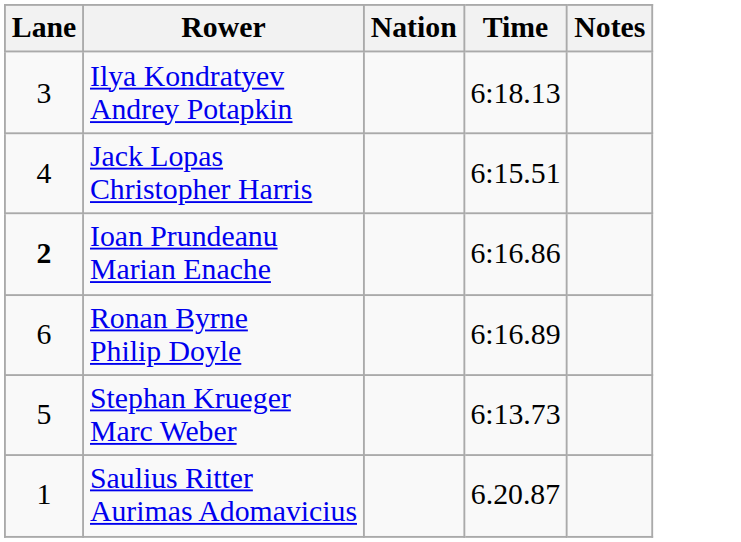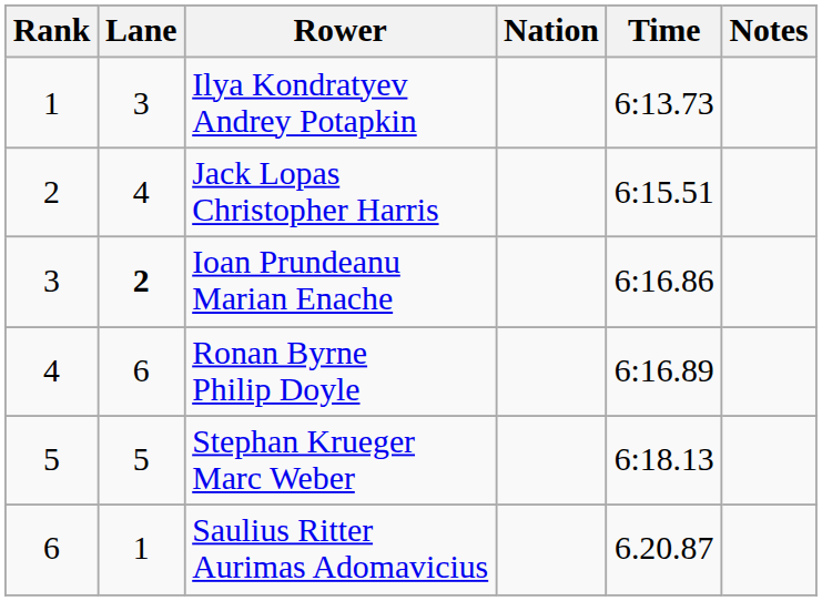+ column: Rank | 1 | 2 | 3 | 4 | 5 | 6
Ilya Kondratyev Andrey Potapkin | Time: 6:18.13 -> 6:13.73
Stephan Krueger Marc Weber | Time: 6:13.73 -> 6:18.13
